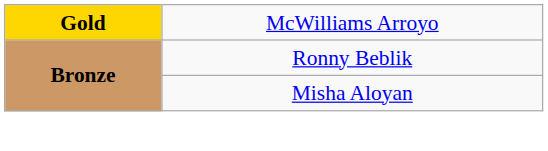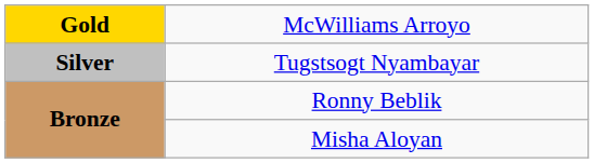+ row: Silver | Tugstsogt Nyambayar
